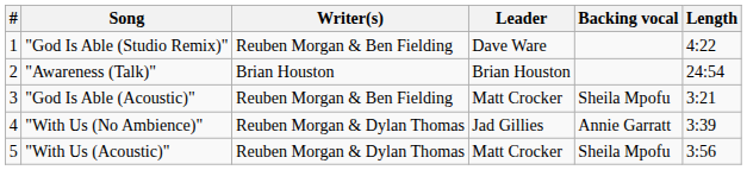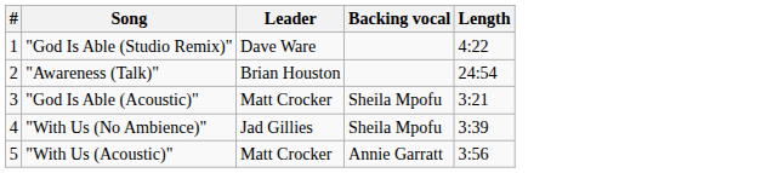- column: Writer(s) | Reuben Morgan & Ben Fielding | Brian Houston | Reuben Morgan & Ben Fielding | Reuben Morgan & Dylan Thomas | Reuben Morgan & Dylan Thomas
"With Us (No Ambience)" | Backing vocal: Annie Garratt -> Sheila Mpofu
"With Us (Acoustic)" | Backing vocal: Sheila Mpofu -> Annie Garratt
